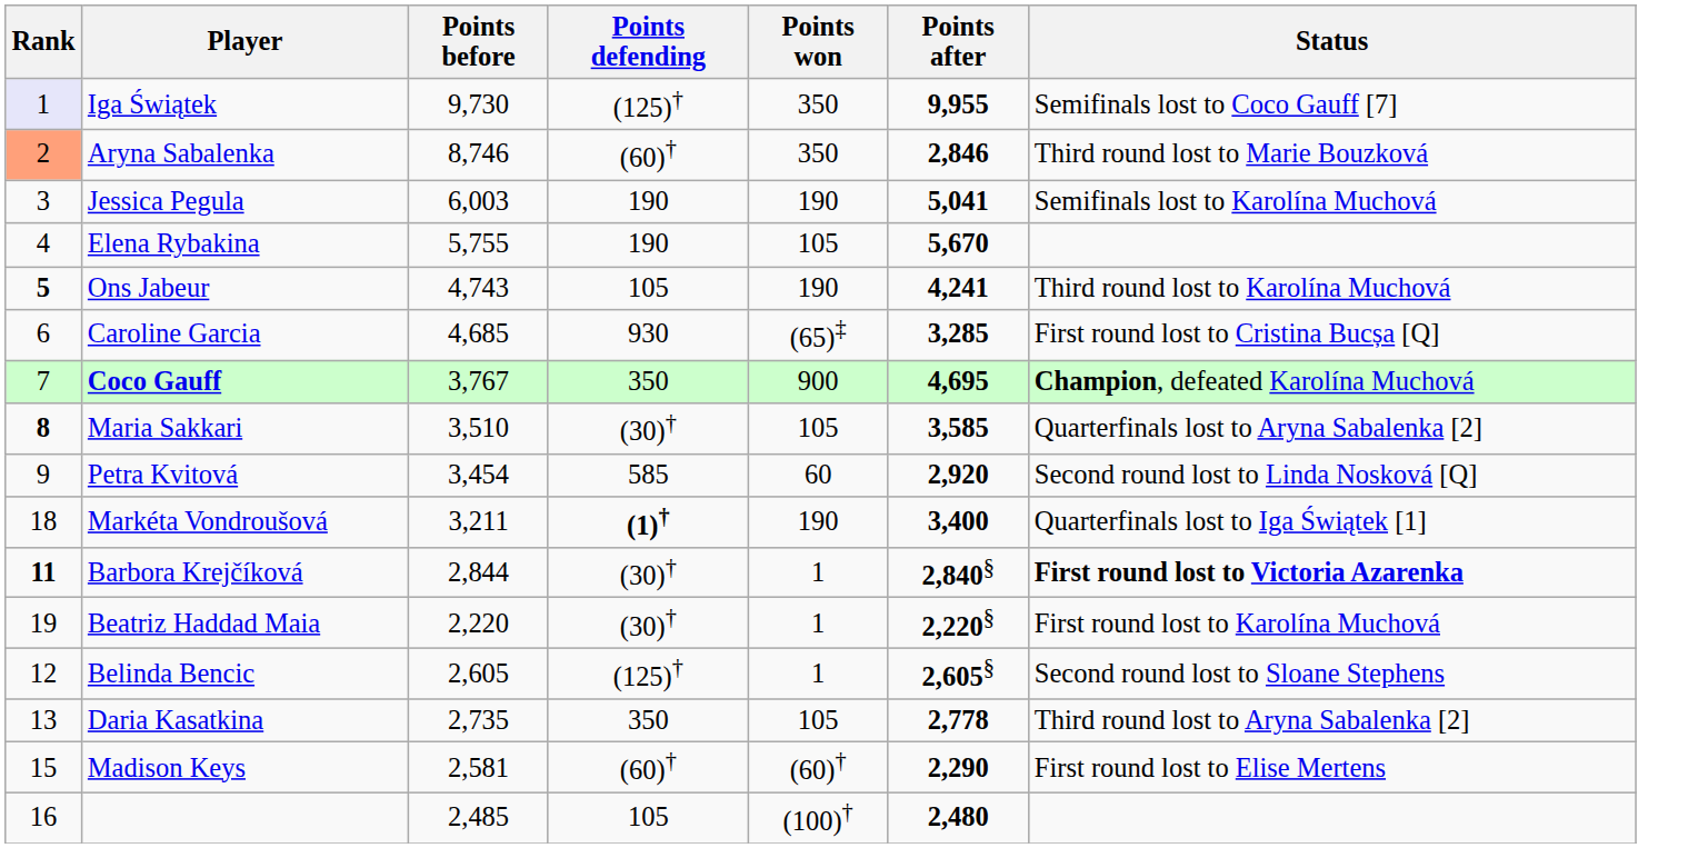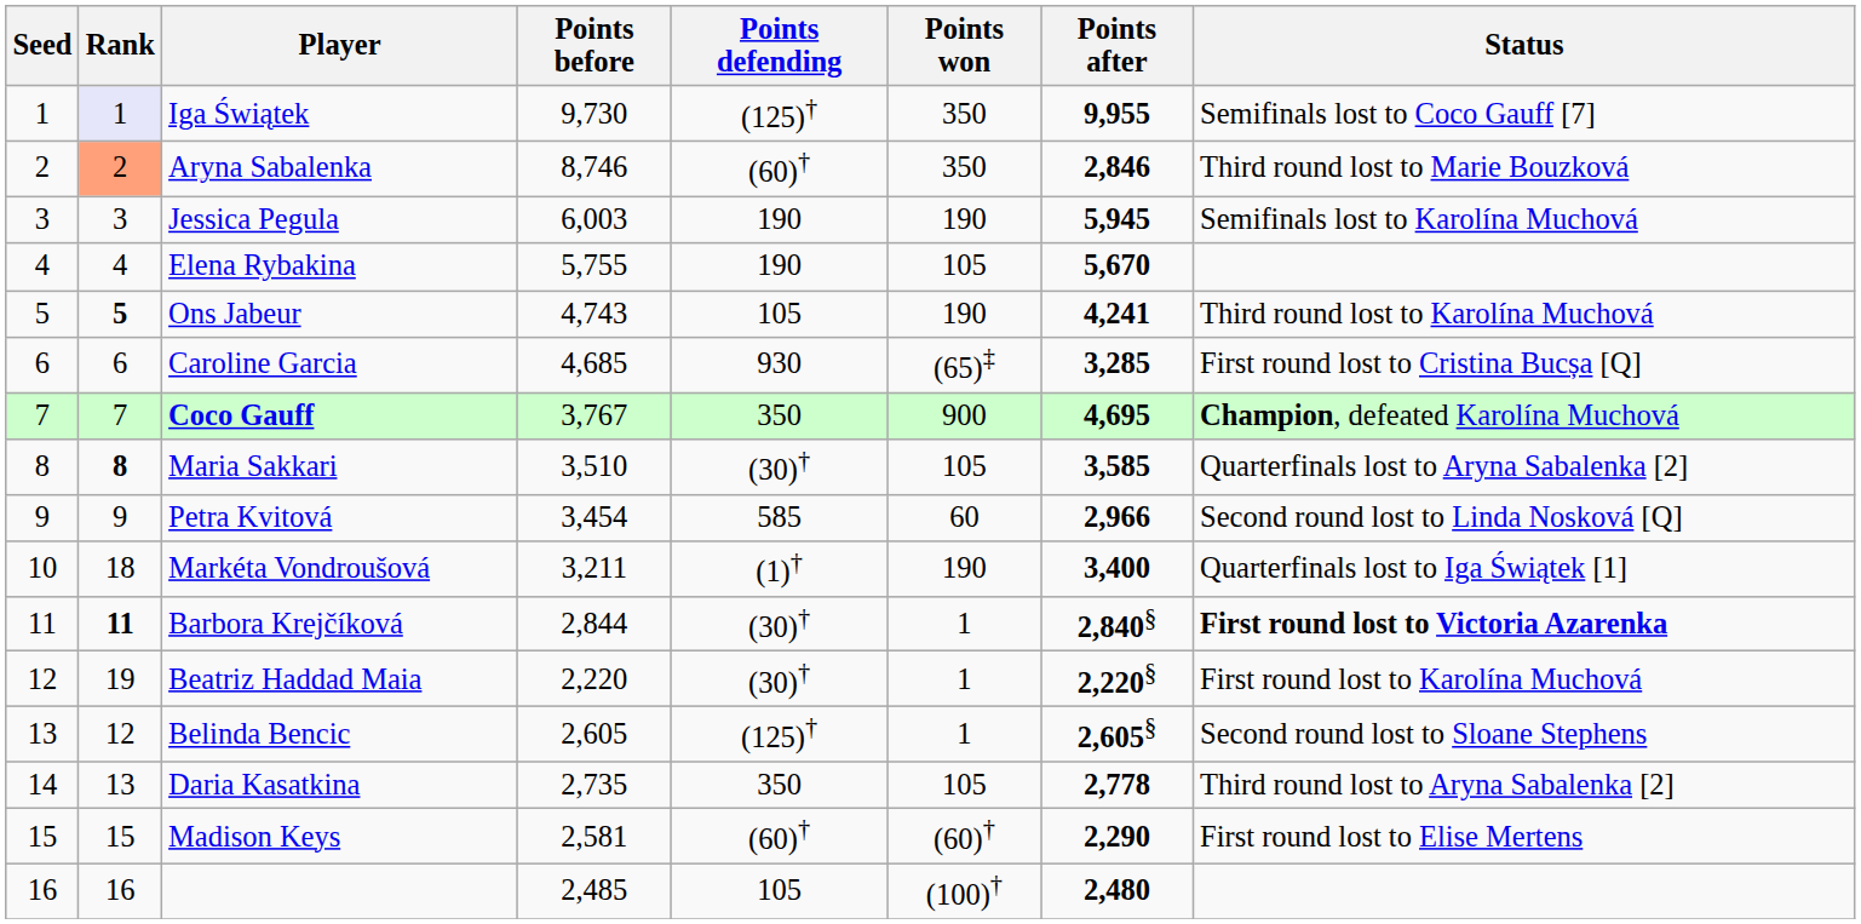+ column: Seed | 1 | 2 | 3 | 4 | 5 | 6 | 7 | 8 | 9 | 10 | 11 | 12 | 13 | 14 | 15 | 16
Jessica Pegula | Points after: 5,041 -> 5,945
Petra Kvitová | Points after: 2,920 -> 2,966
Markéta Vondroušová | Points defending: bold -> normal
